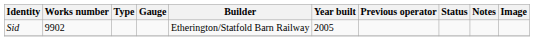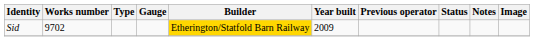Sid | Works number: 9902 -> 9702
Sid | Builder: no background -> gold background
Sid | Year built: 2005 -> 2009
